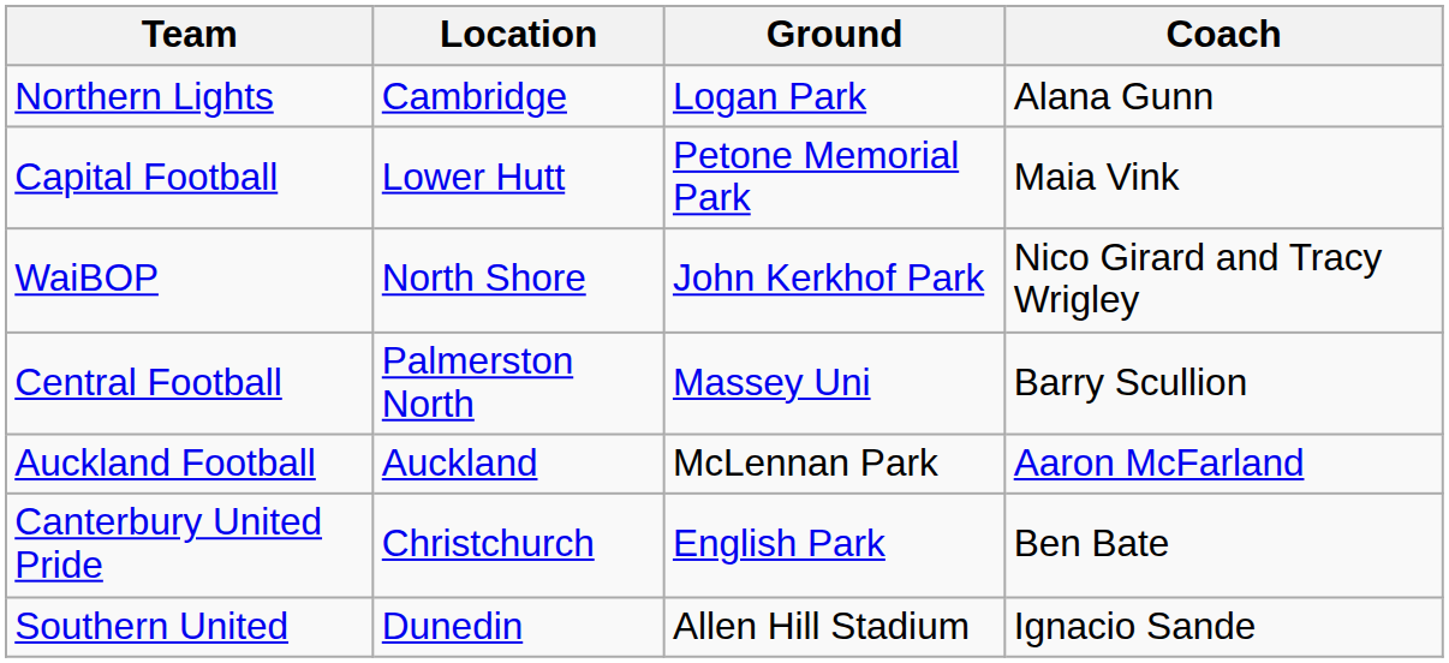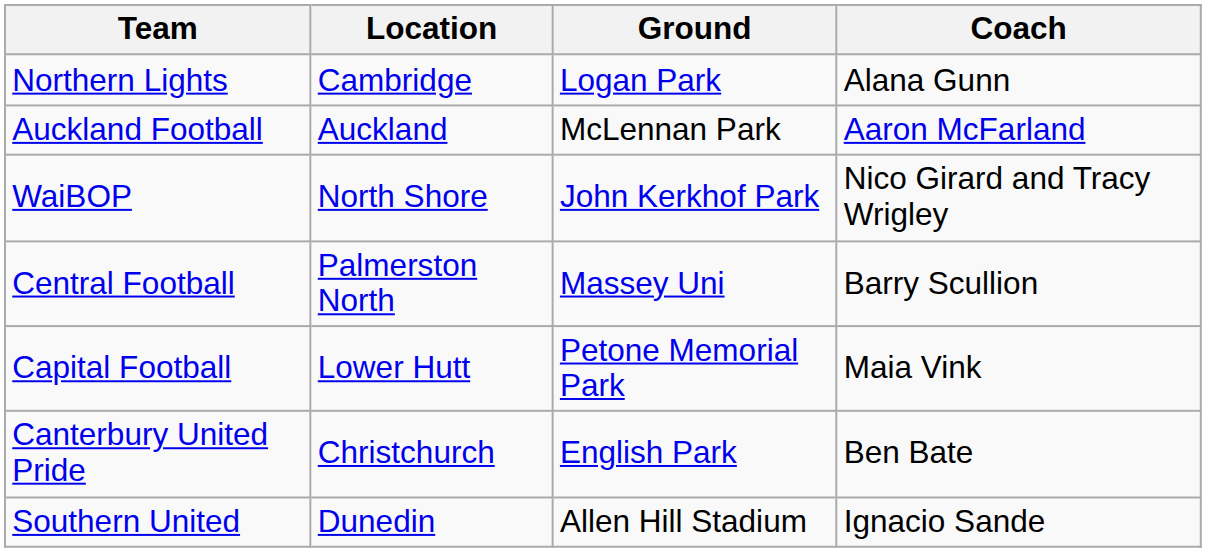rows swapped: Auckland Football <-> Capital Football
